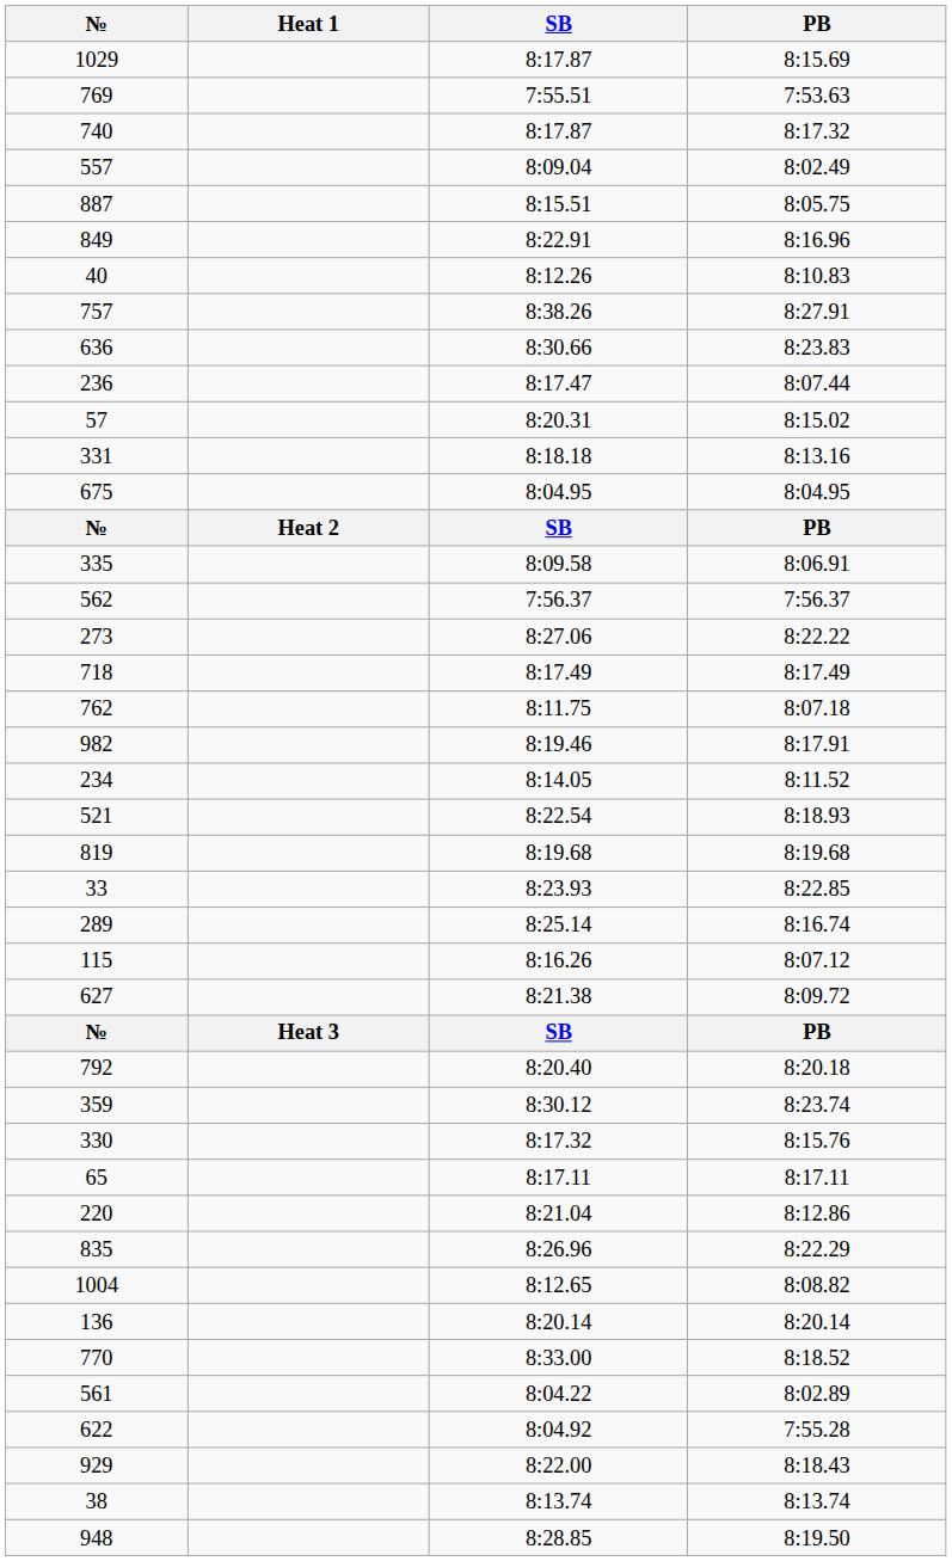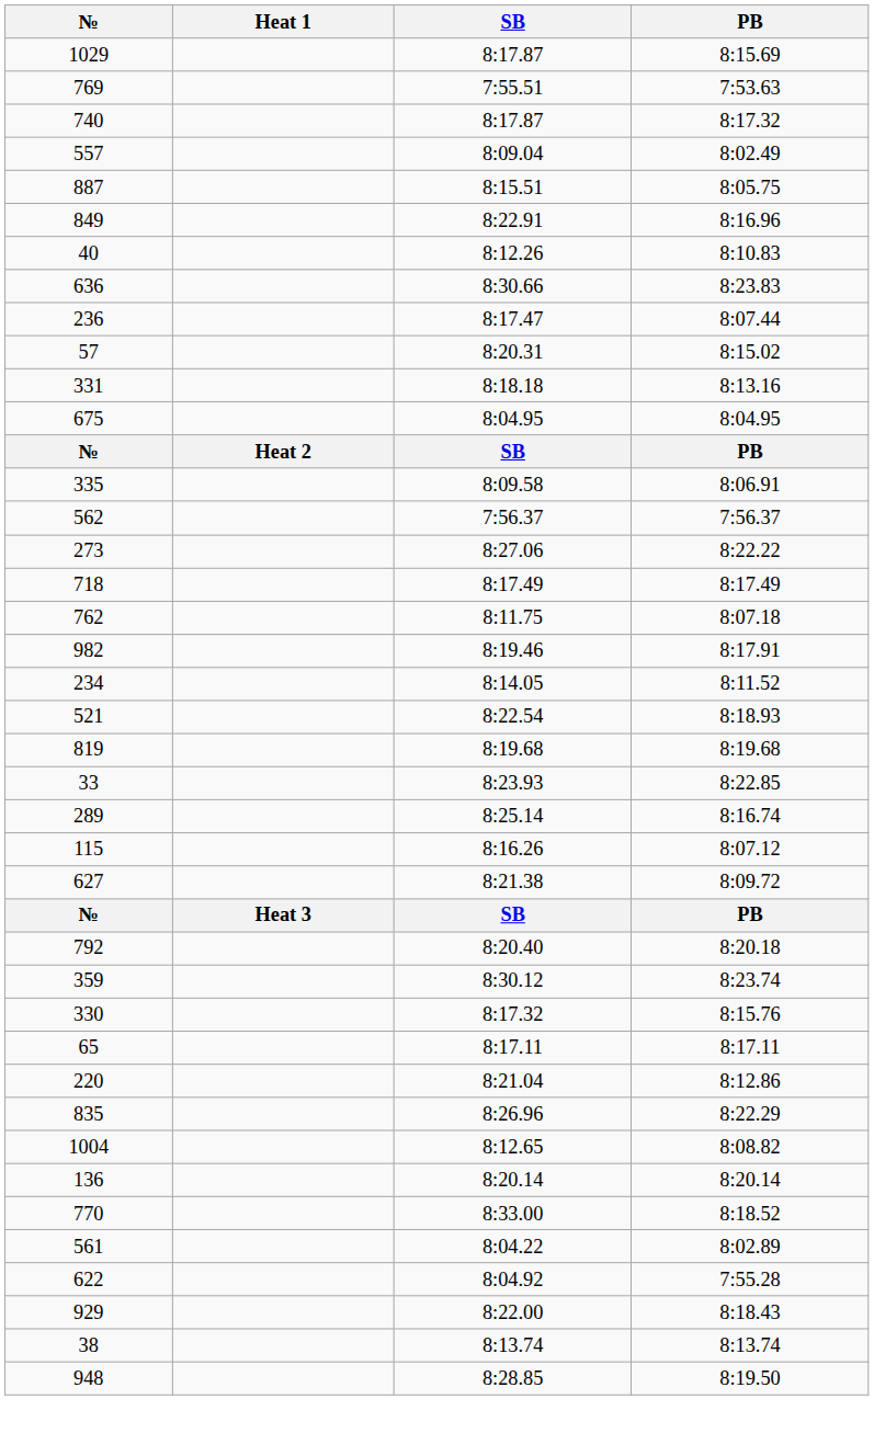- row: 757 | 8:38.26 | 8:27.91
